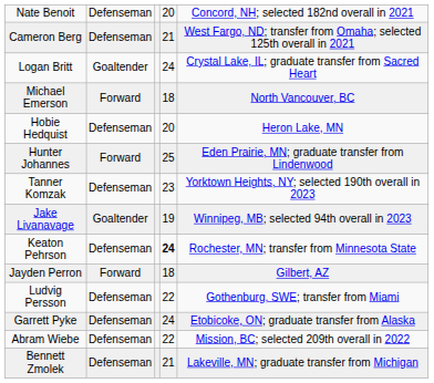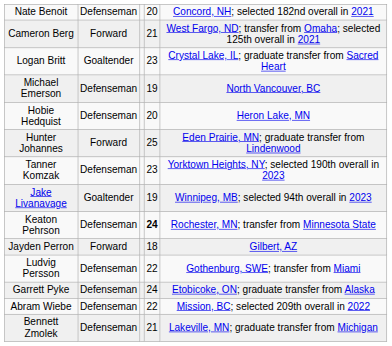Cameron Berg | column 2: Defenseman -> Forward
Logan Britt | column 4: 24 -> 23
Michael Emerson | column 2: Forward -> Defenseman
Michael Emerson | column 4: 18 -> 19
